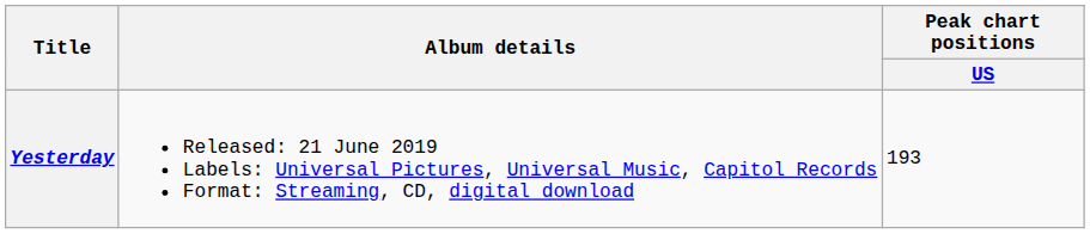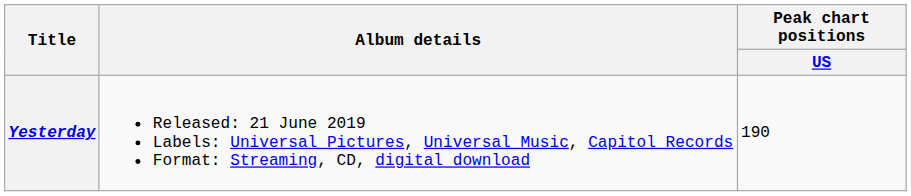Yesterday | Peak chart positions / US: 193 -> 190
